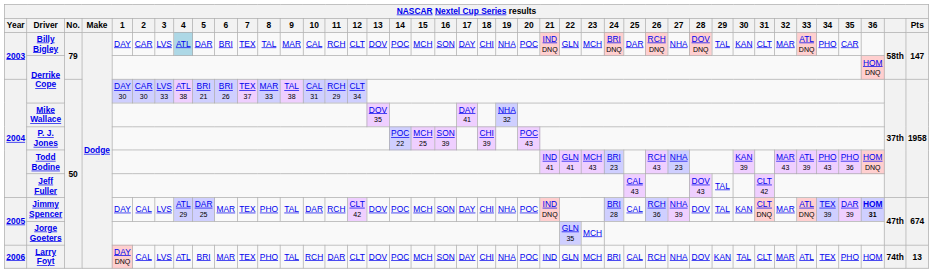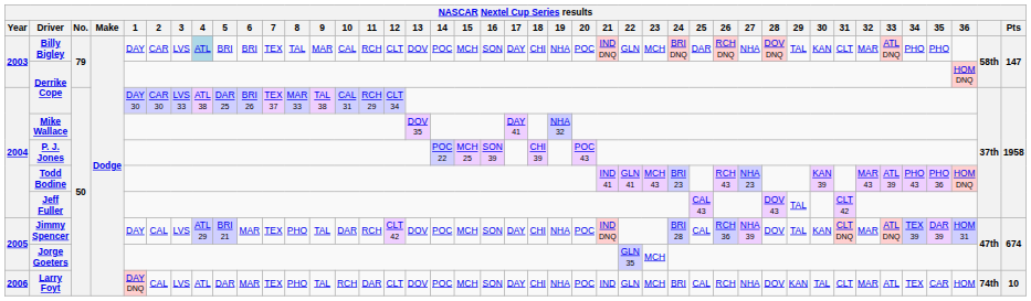Billy Bigley | 5: DAR -> BRI
Billy Bigley | 35: CAR -> PHO
2004 / Derrike Cope | 5: BRI 21 -> DAR 25
Jimmy Spencer | 5: DAR 25 -> BRI 21
Jimmy Spencer | 36: bold -> normal
Larry Foyt | 5: BRI -> DAR
Larry Foyt | 35: PHO -> CAR
Larry Foyt | Pts: 13 -> 10
